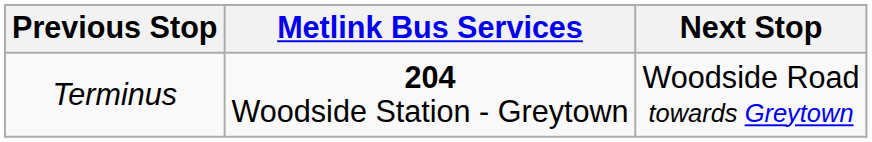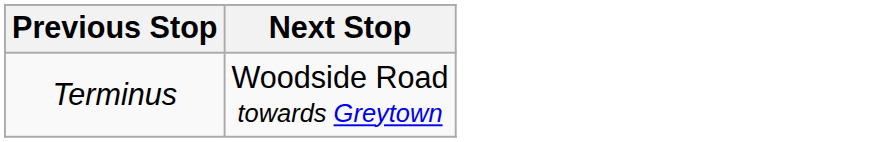- column: Metlink Bus Services | 204 Woodside Station - Greytown
